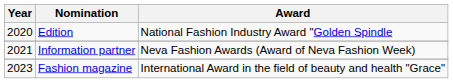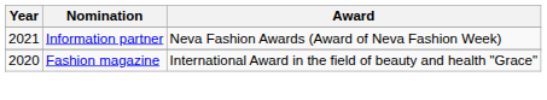- row: 2020 | Edition | National Fashion Industry Award "Golden Spindle
Fashion magazine | Year: 2023 -> 2020
